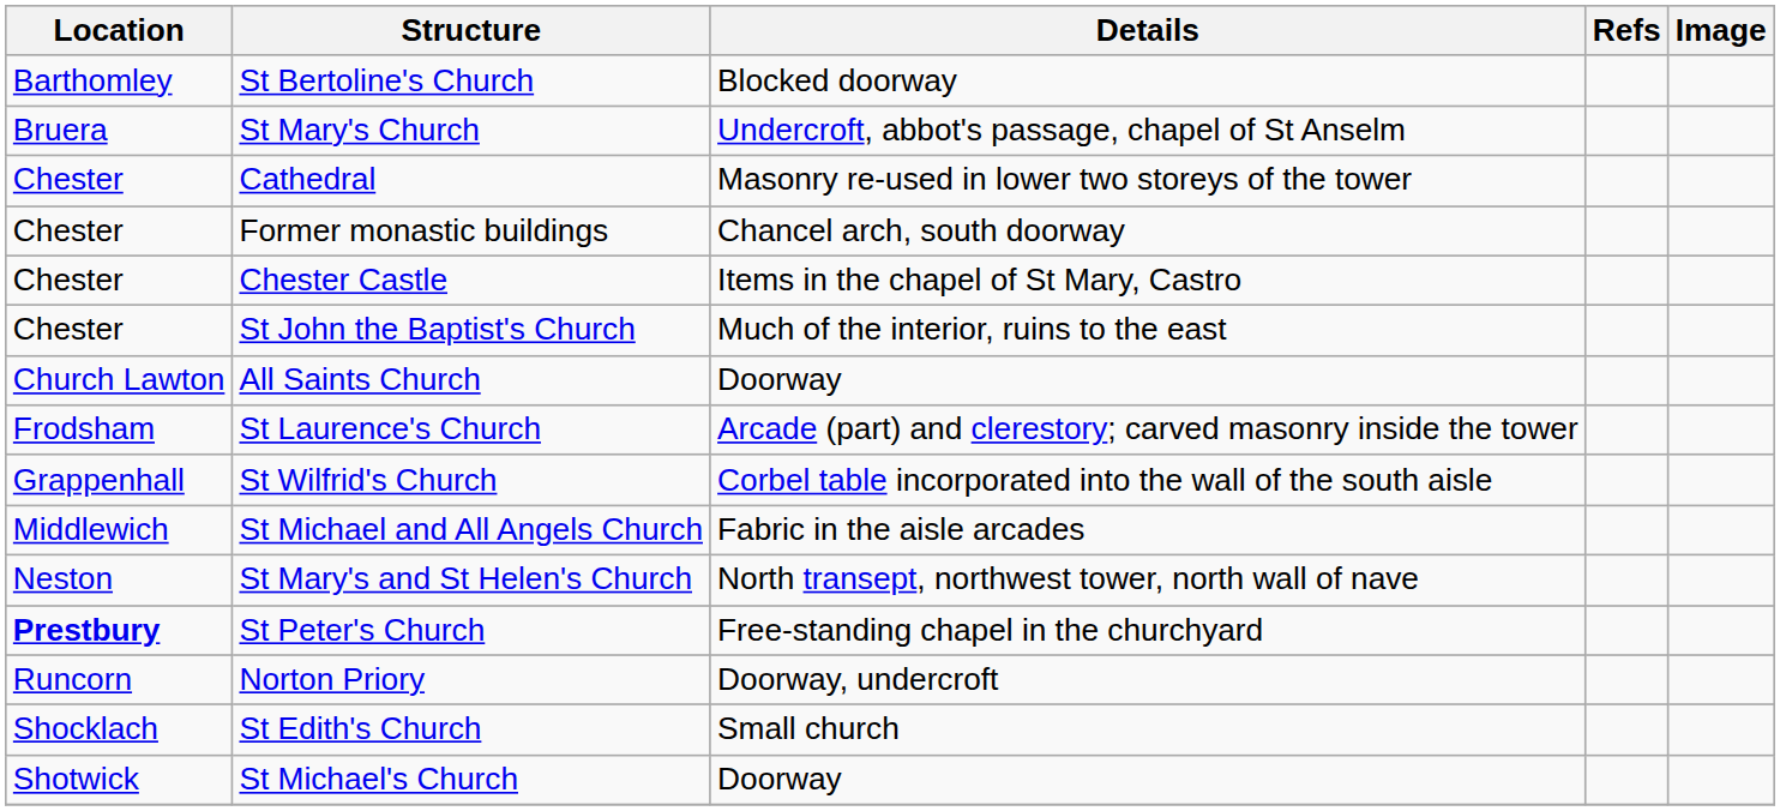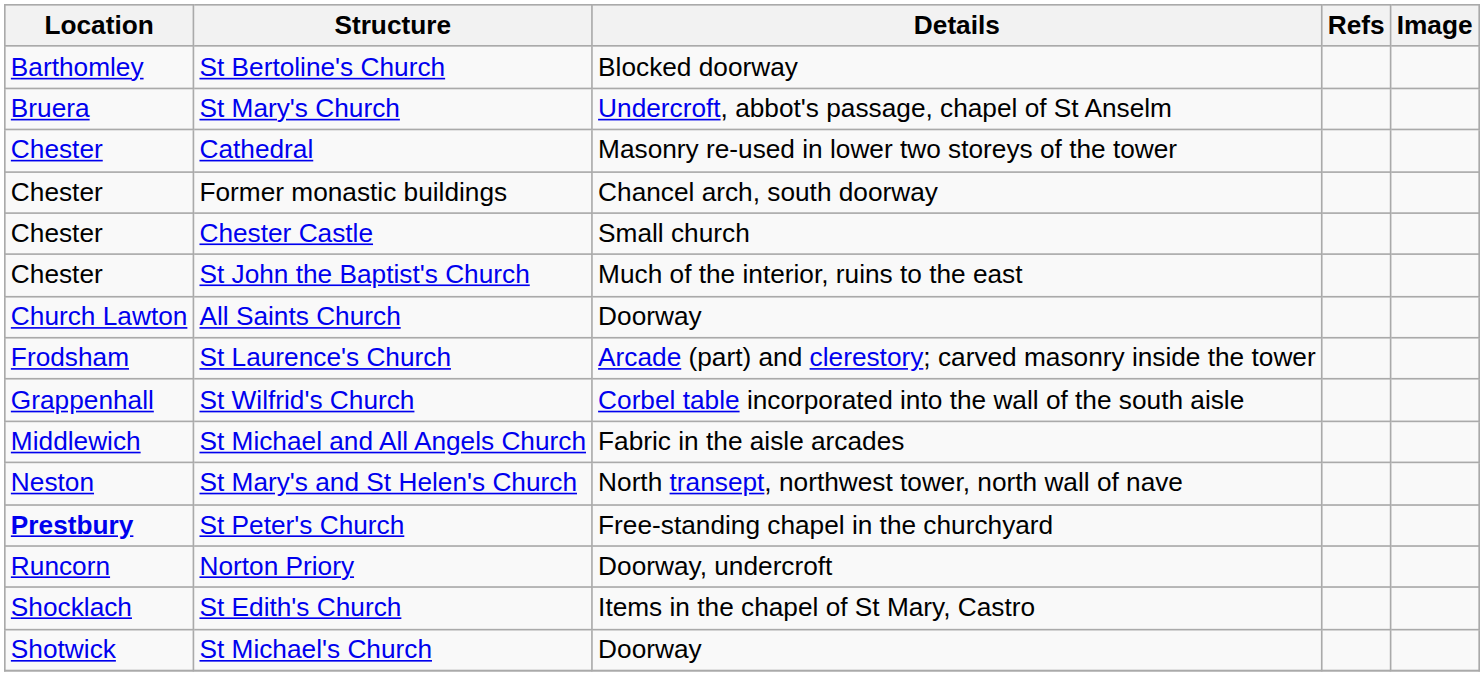Chester Castle | Details: Items in the chapel of St Mary, Castro -> Small church
St Edith's Church | Details: Small church -> Items in the chapel of St Mary, Castro
